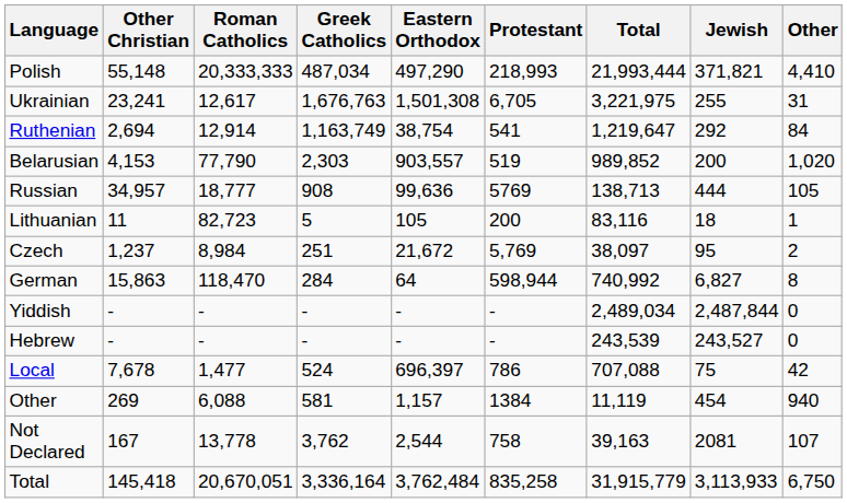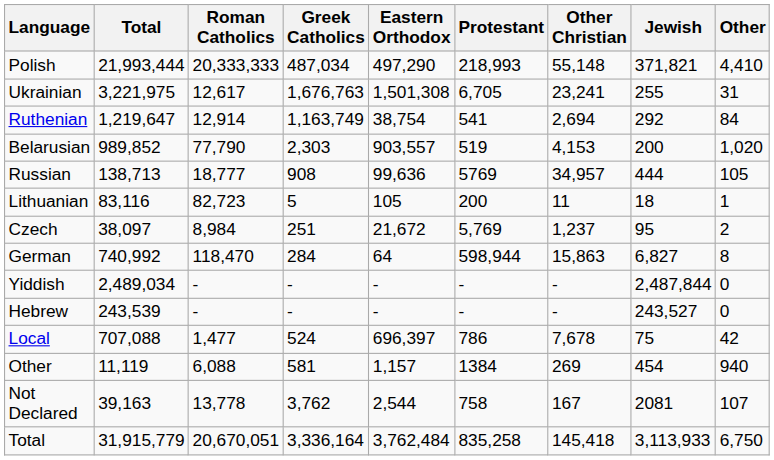columns swapped: Total <-> Other Christian
